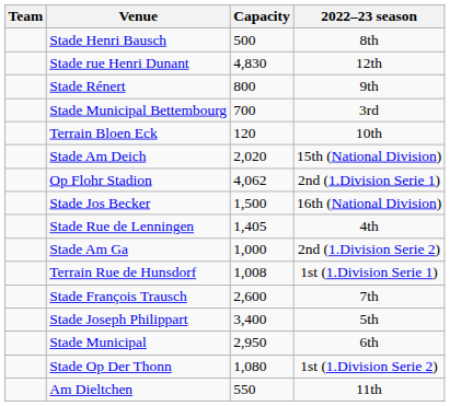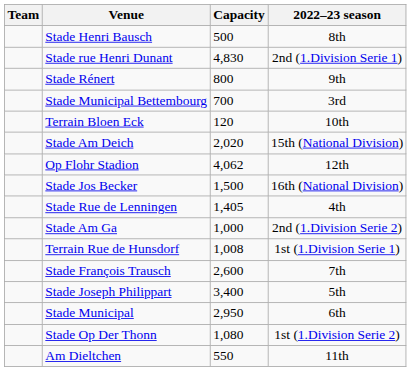Stade rue Henri Dunant | 2022–23 season: 12th -> 2nd (1.Division Serie 1)
Op Flohr Stadion | 2022–23 season: 2nd (1.Division Serie 1) -> 12th
